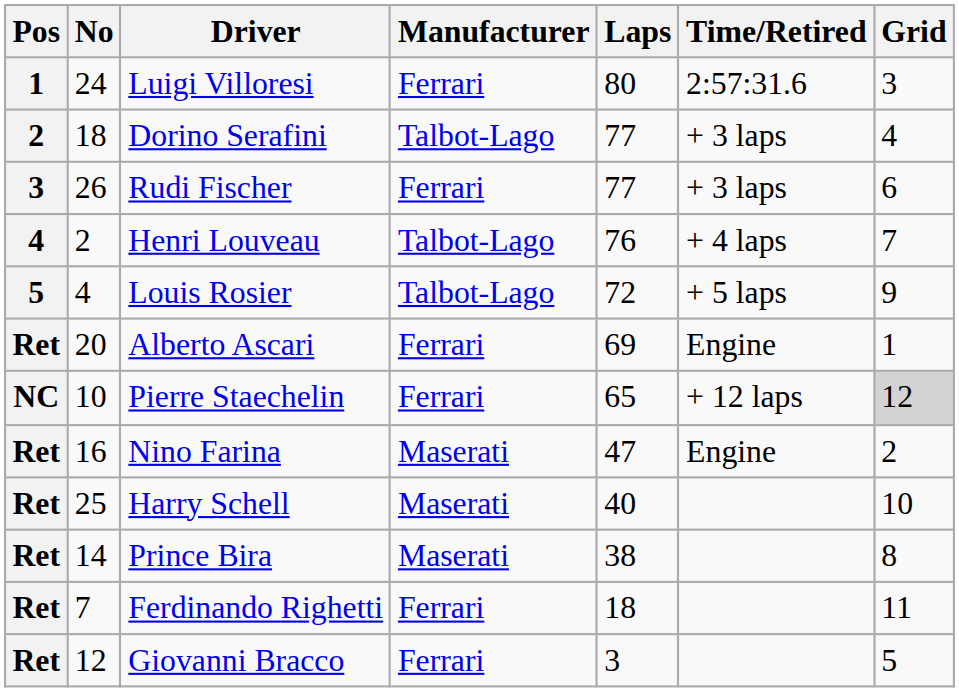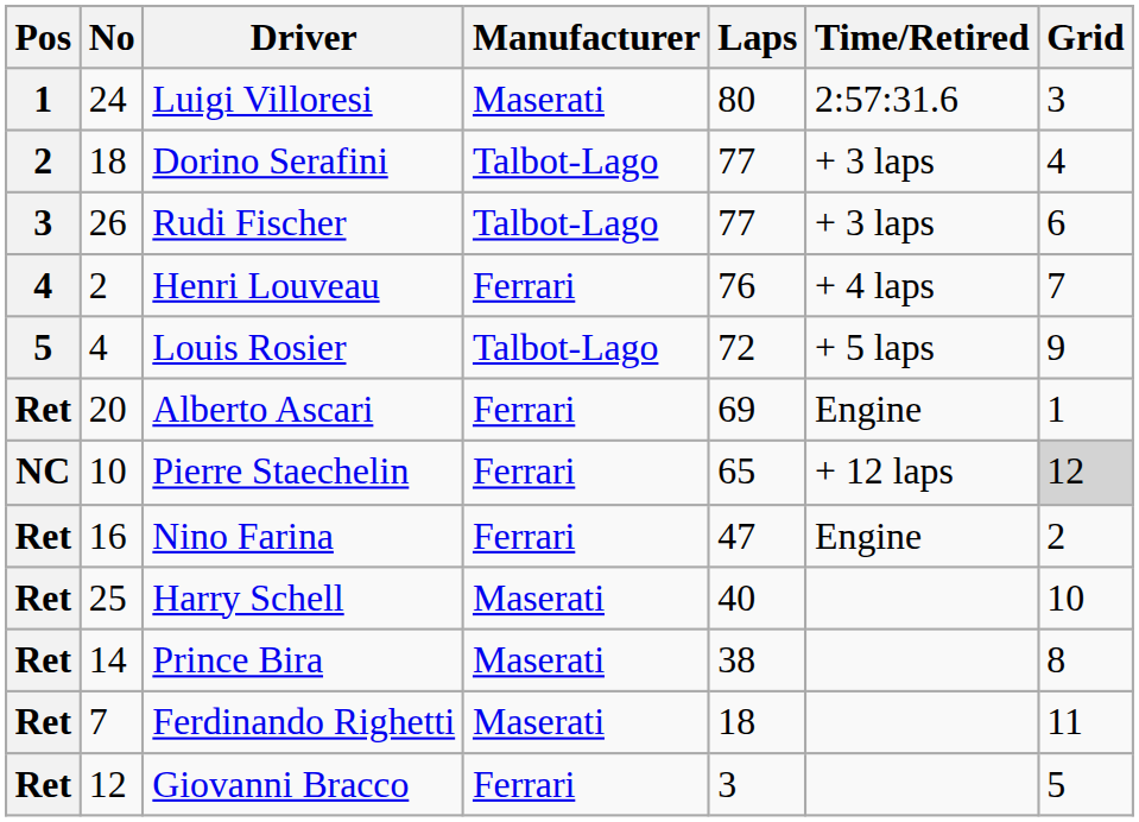Luigi Villoresi | Manufacturer: Ferrari -> Maserati
Rudi Fischer | Manufacturer: Ferrari -> Talbot-Lago
Henri Louveau | Manufacturer: Talbot-Lago -> Ferrari
Nino Farina | Manufacturer: Maserati -> Ferrari
Ferdinando Righetti | Manufacturer: Ferrari -> Maserati
